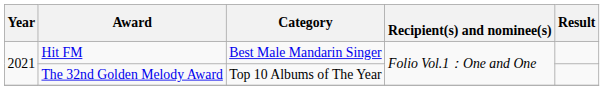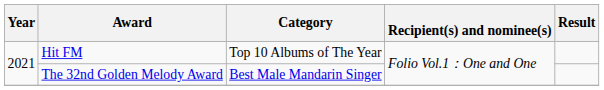Hit FM | Category: Best Male Mandarin Singer -> Top 10 Albums of The Year
The 32nd Golden Melody Award | Category: Top 10 Albums of The Year -> Best Male Mandarin Singer
